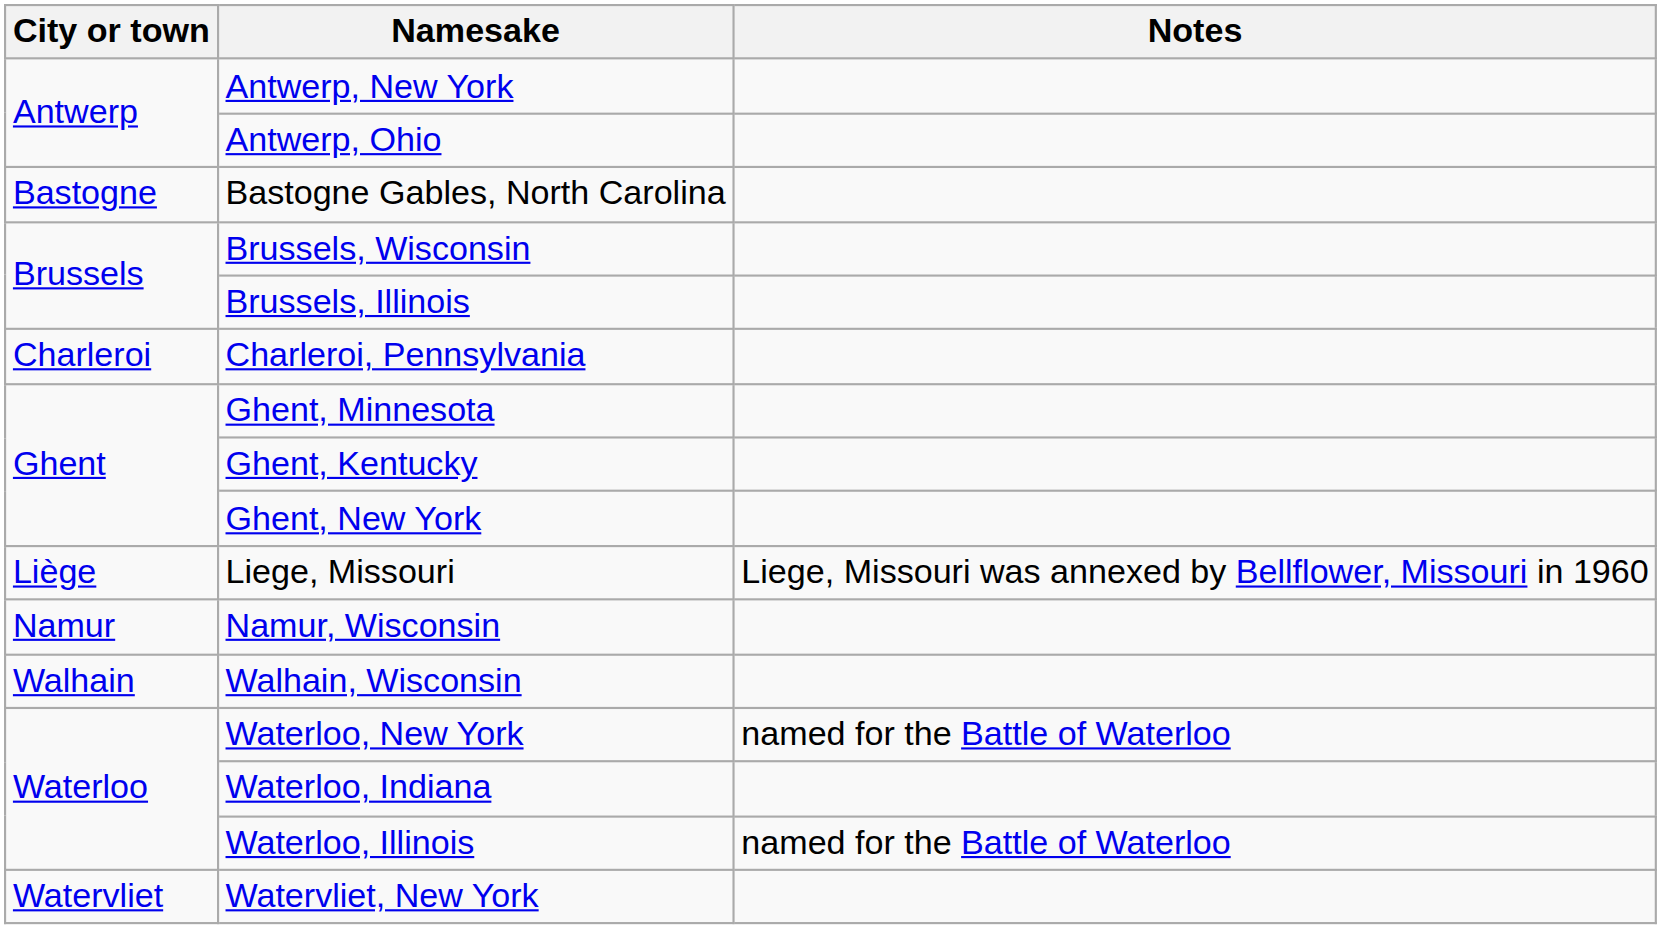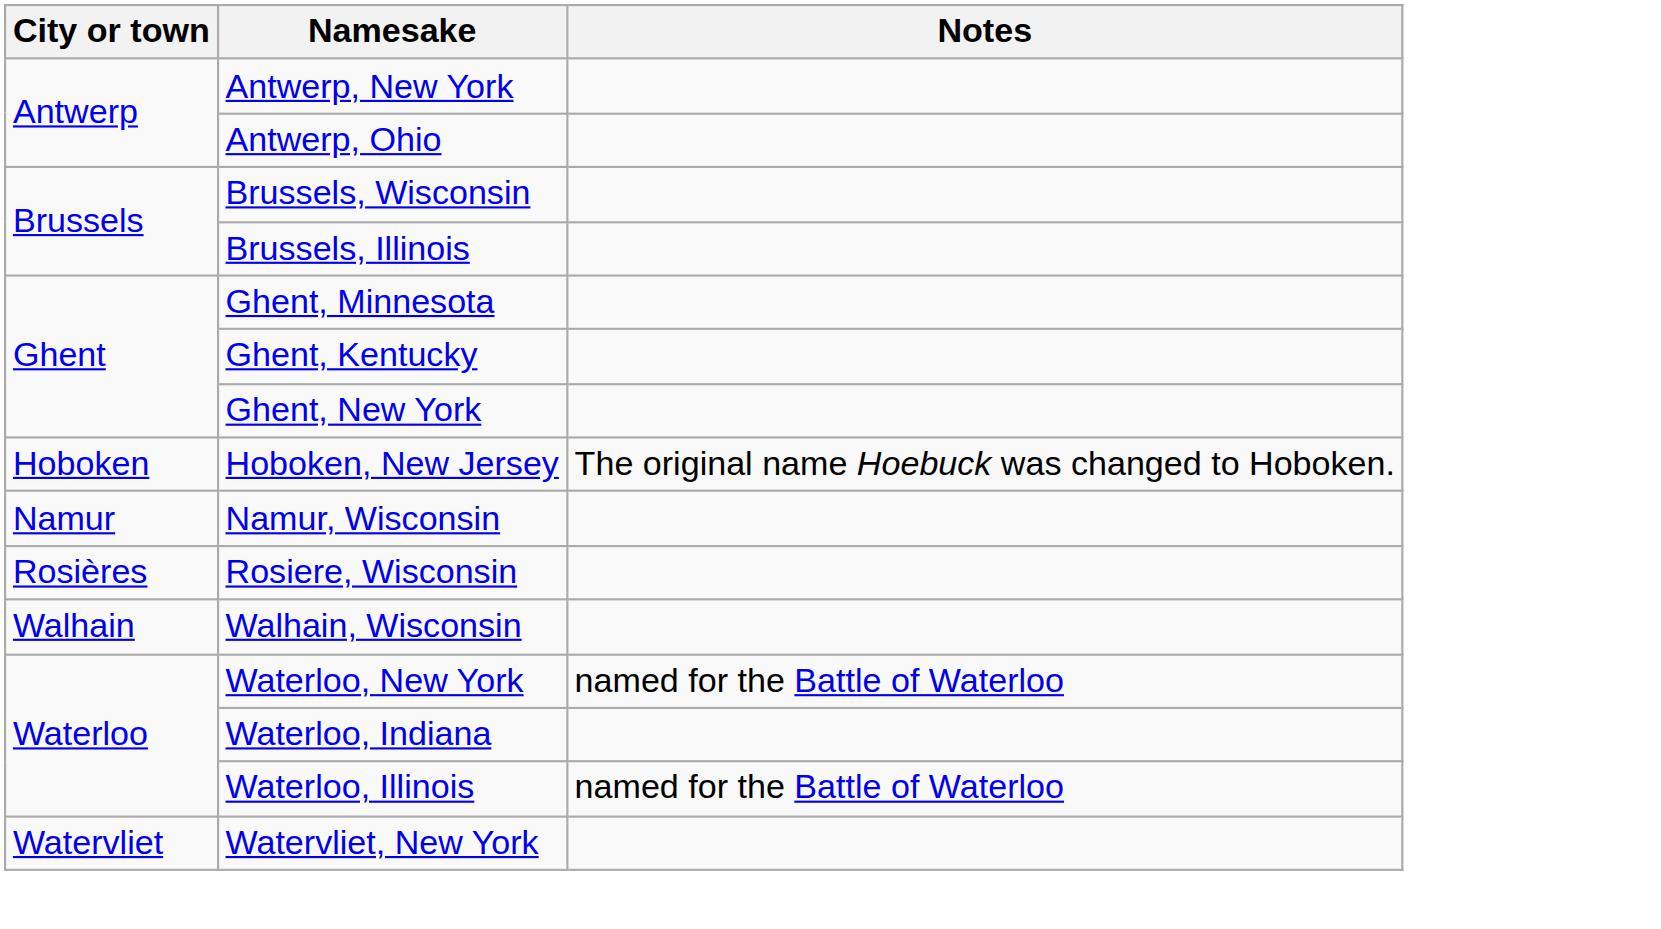- row: Bastogne | Bastogne Gables, North Carolina
- row: Charleroi | Charleroi, Pennsylvania
+ row: Hoboken | Hoboken, New Jersey | The original name Hoebuck was changed to Hoboken.
- row: Liège | Liege, Missouri | Liege, Missouri was annexed by Bellflower, Missouri in 1960
+ row: Rosières | Rosiere, Wisconsin
